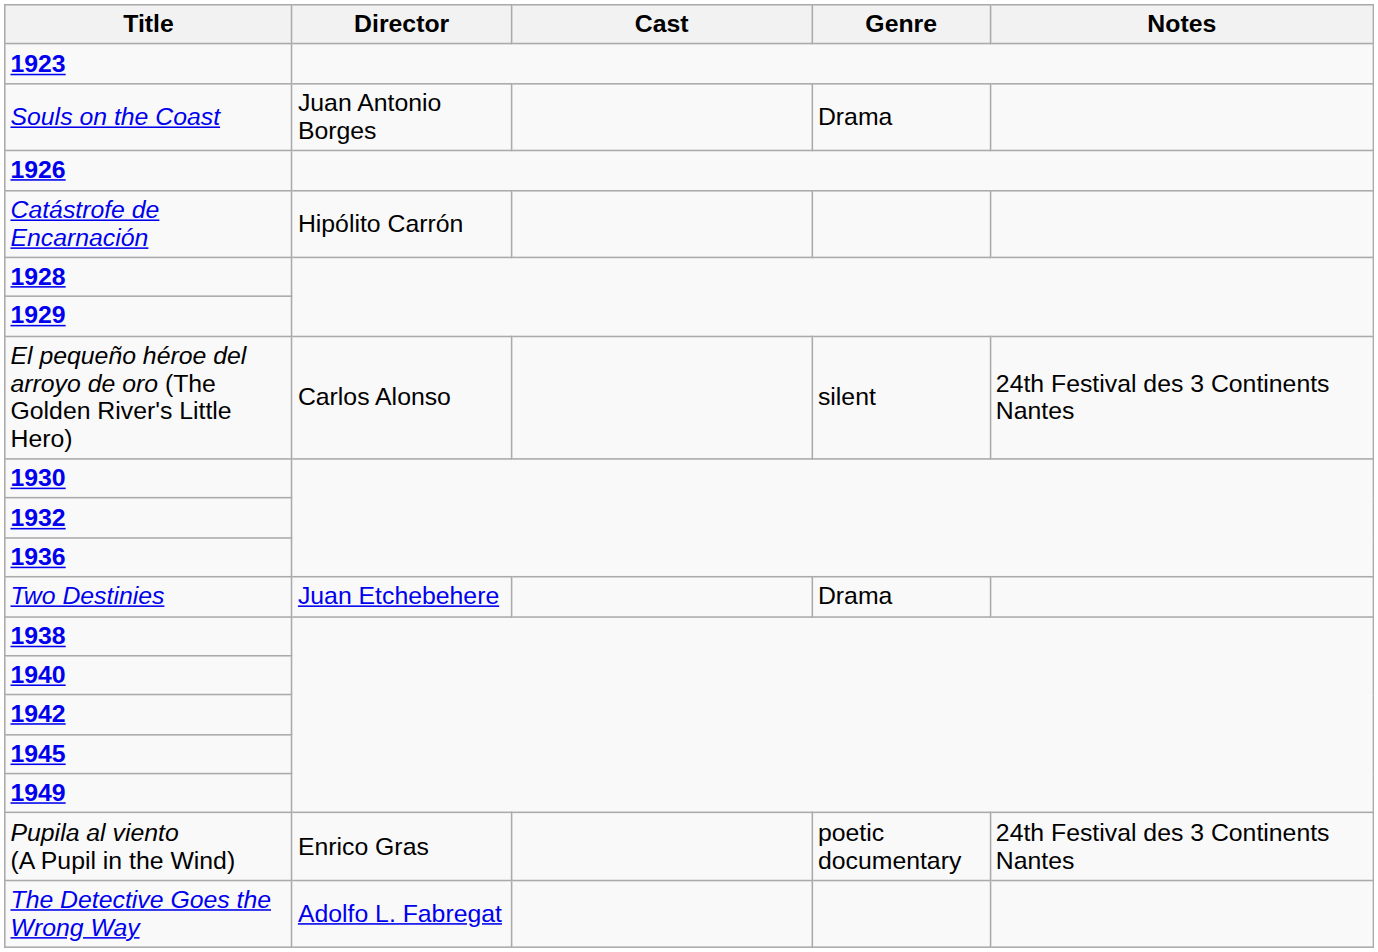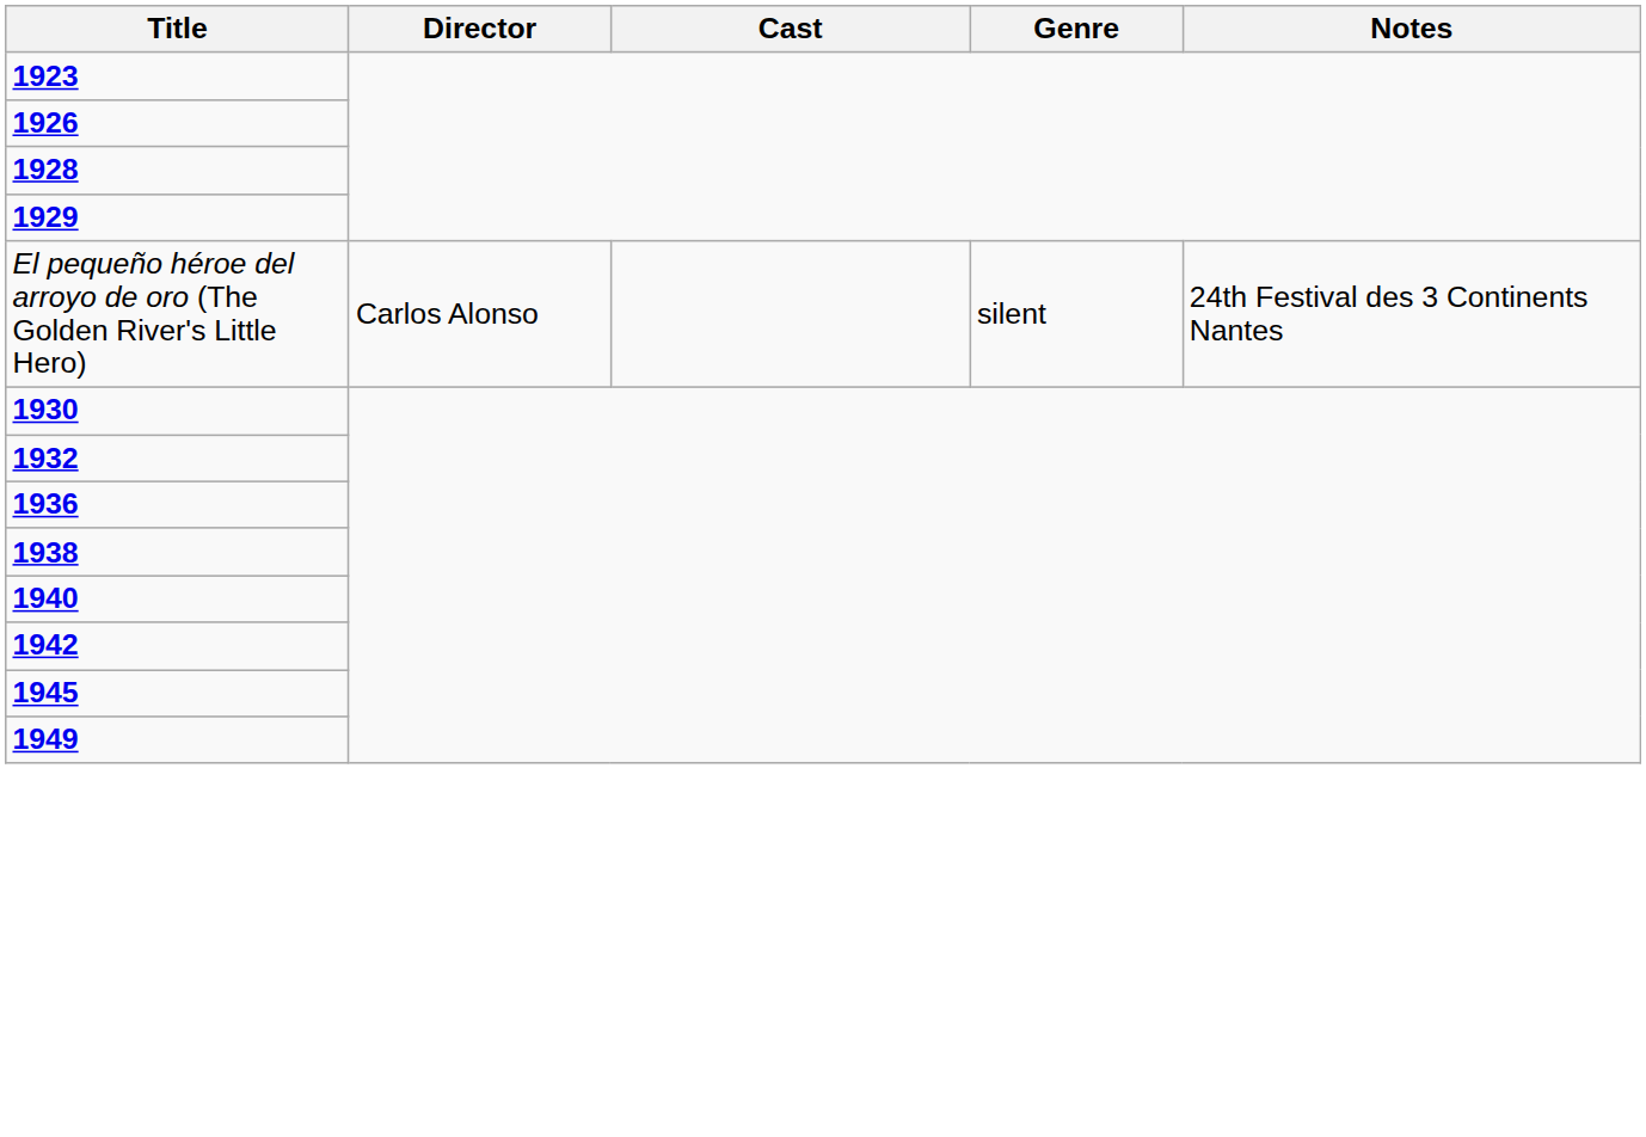- row: Souls on the Coast | Juan Antonio Borges | Drama
- row: Catástrofe de Encarnación | Hipólito Carrón
- row: Two Destinies | Juan Etchebehere | Drama
- row: Pupila al viento (A Pupil in the Wind) | Enrico Gras | poetic documentary | 24th Festival des 3 Continents Nantes
- row: The Detective Goes the Wrong Way | Adolfo L. Fabregat
